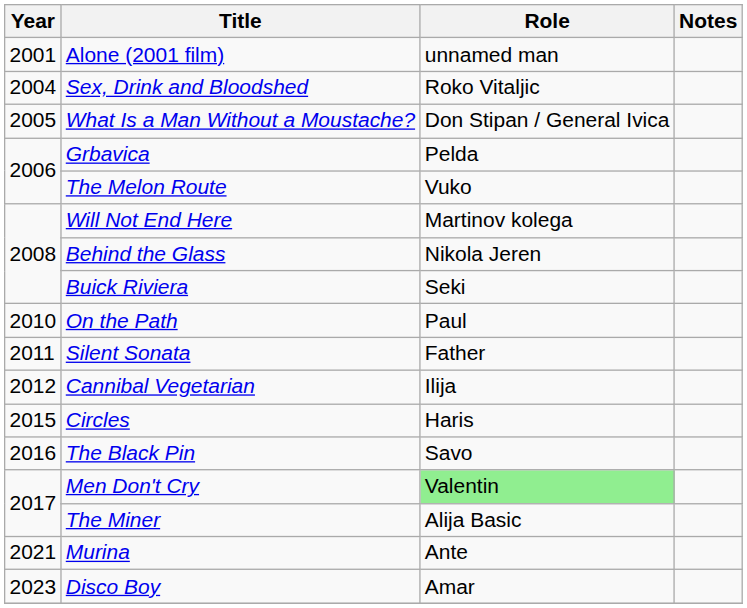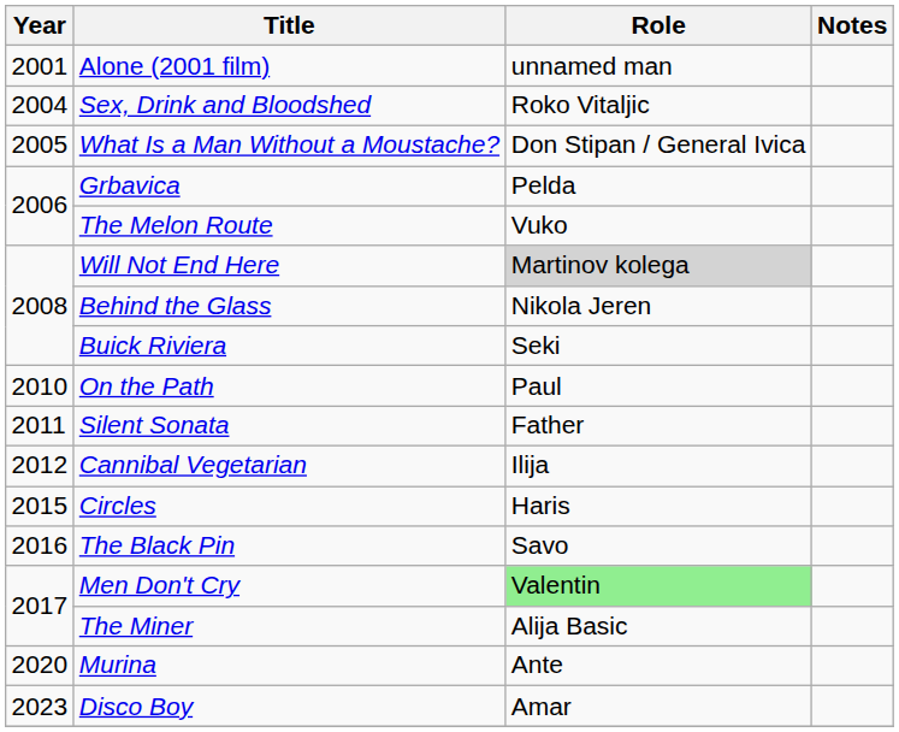Will Not End Here | Role: no background -> lightgrey background
Murina | Year: 2021 -> 2020
